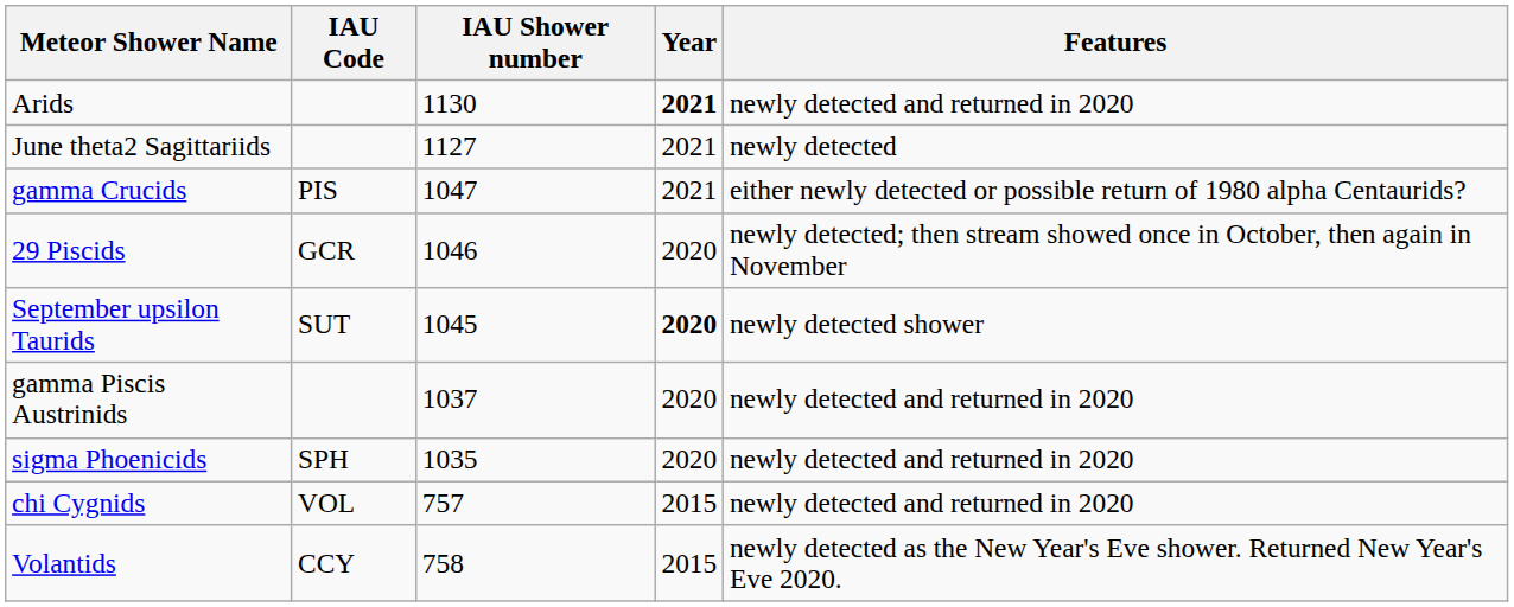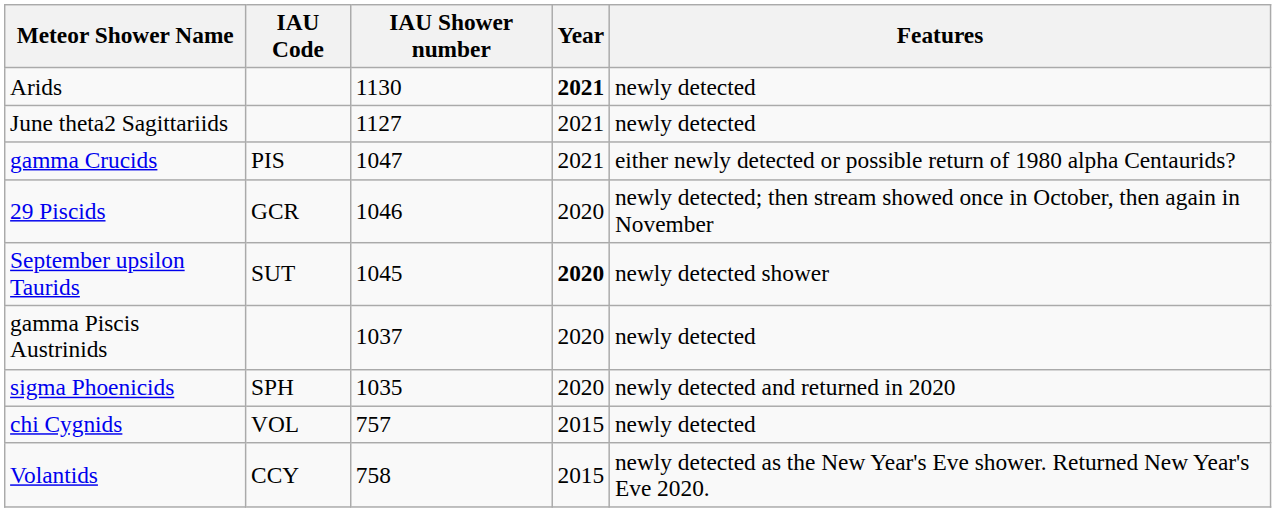Arids | Features: newly detected and returned in 2020 -> newly detected
gamma Piscis Austrinids | Features: newly detected and returned in 2020 -> newly detected
chi Cygnids | Features: newly detected and returned in 2020 -> newly detected
